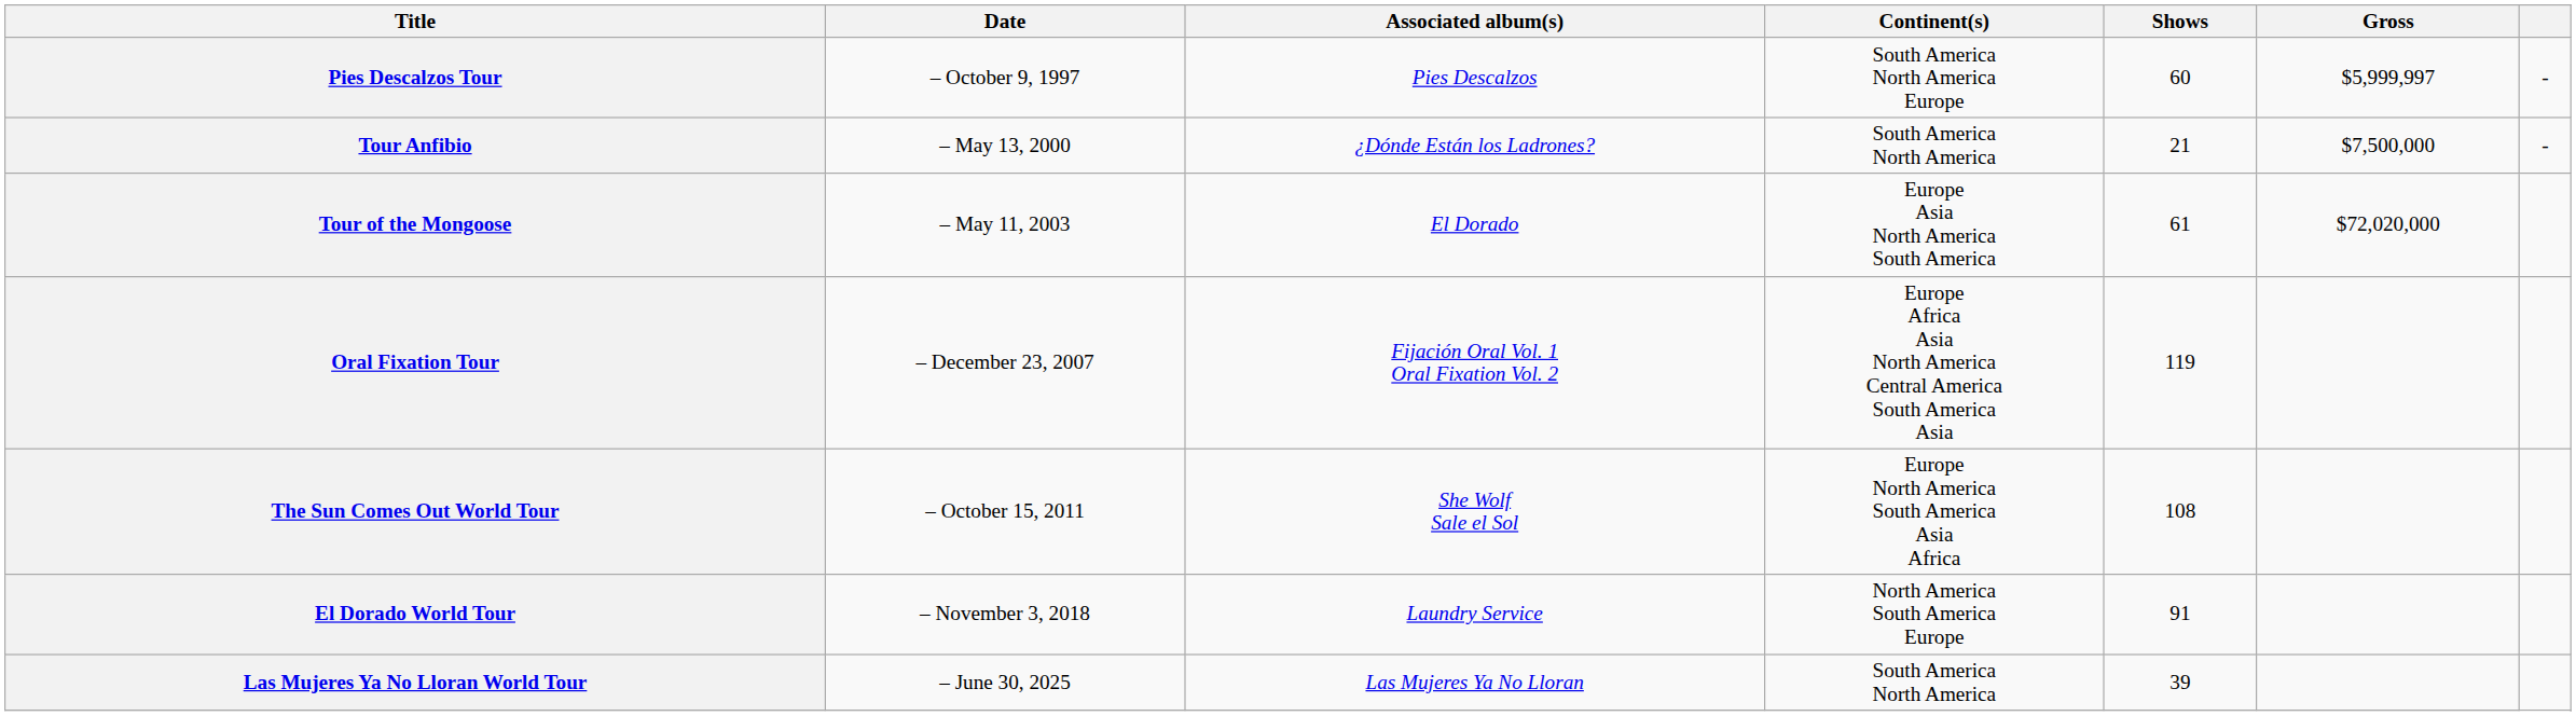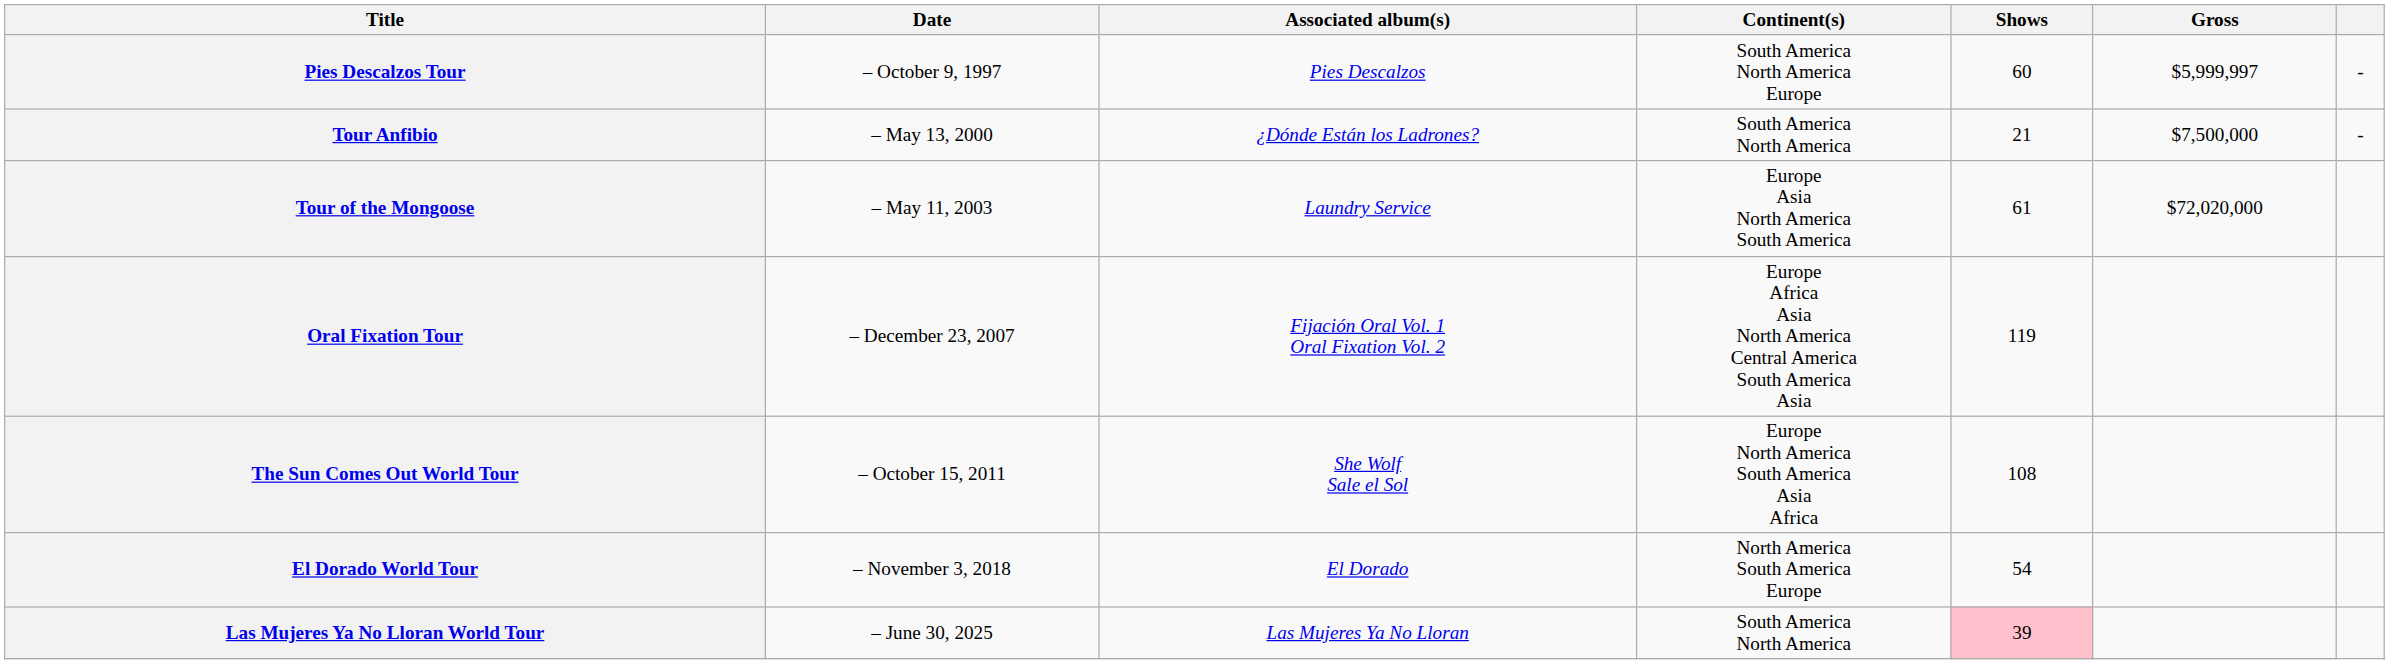Tour of the Mongoose | Associated album(s): El Dorado -> Laundry Service
El Dorado World Tour | Associated album(s): Laundry Service -> El Dorado
El Dorado World Tour | Shows: 91 -> 54
Las Mujeres Ya No Lloran World Tour | Shows: no background -> pink background
